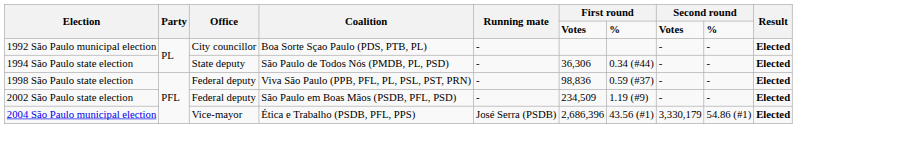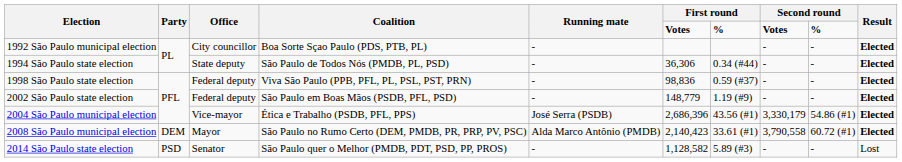2002 São Paulo state election | column 6: 234,509 -> 148,779
+ row: 2008 São Paulo municipal election | DEM | Mayor | São Paulo no Rumo Certo (DEM, PMDB, PR, PRP, PV, PSC) | Alda Marco Antônio (PMDB) | 2,140,423 | 33.61 (#1) | 3,790,558 | 60.72 (#1) | Elected
+ row: 2014 São Paulo state election | PSD | Senator | São Paulo quer o Melhor (PMDB, PDT, PSD, PP, PROS) | - | 1,128,582 | 5.89 (#3) | - | - | Lost
